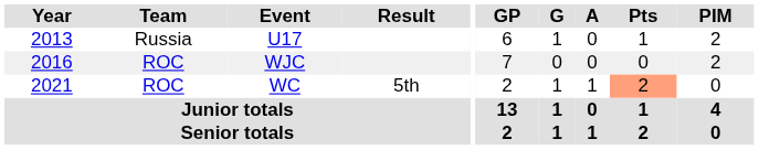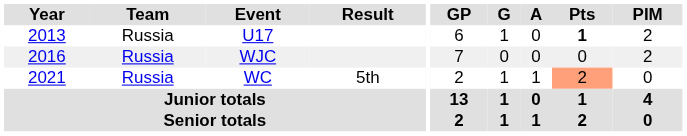U17 | Pts: normal -> bold
WJC | Team: ROC -> Russia
WC | Team: ROC -> Russia
